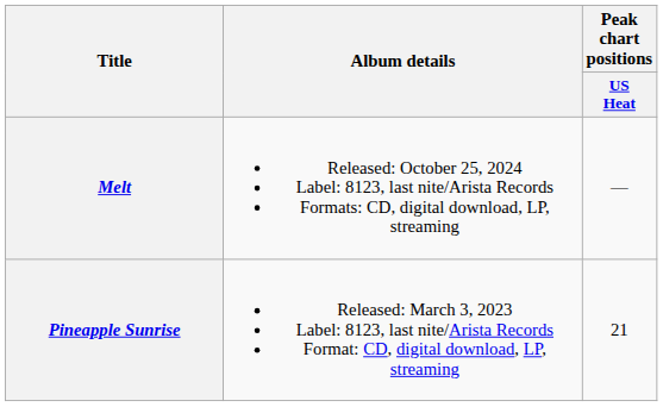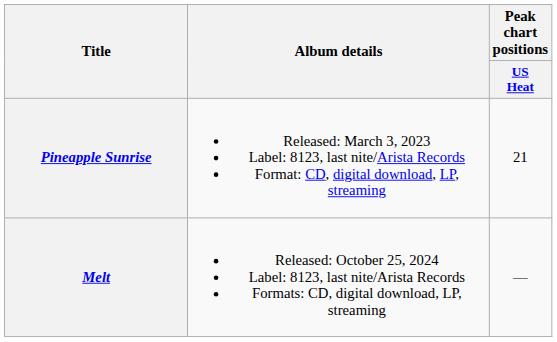rows swapped: Pineapple Sunrise <-> Melt
